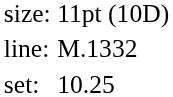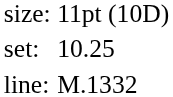rows swapped: set: <-> line:
